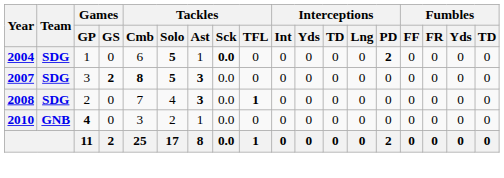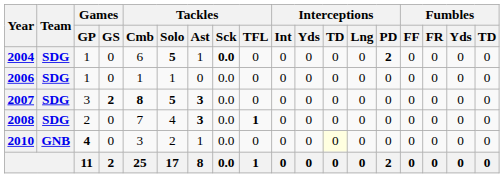+ row: 2006 | SDG | 1 | 0 | 1 | 1 | 0 | 0.0 | 0 | 0 | 0 | 0 | 0 | 0 | 0 | 0 | 0 | 0
2010 | Interceptions / TD: no background -> lightyellow background
